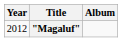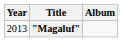"Magaluf" | Year: 2012 -> 2013
